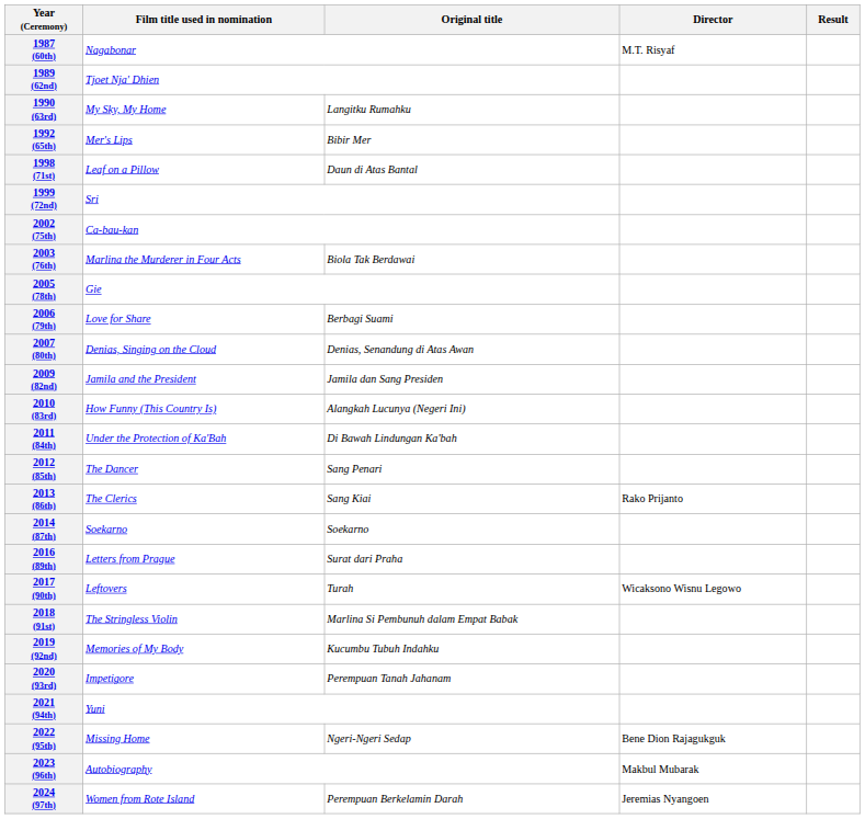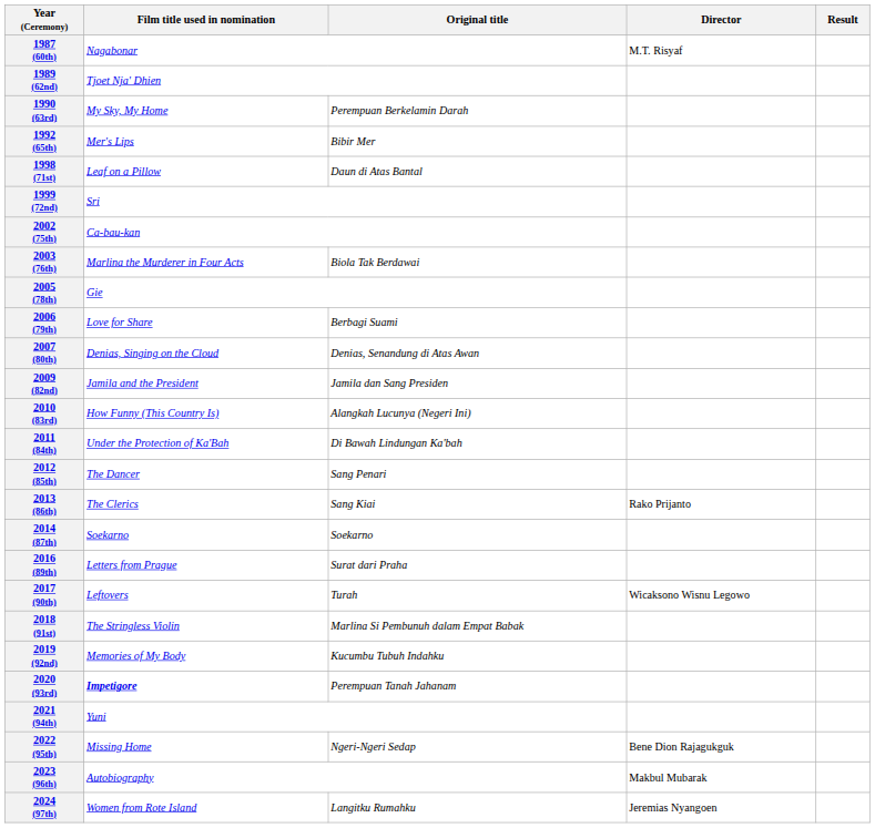1990 (63rd) | Original title: Langitku Rumahku -> Perempuan Berkelamin Darah
2020 (93rd) | Film title used in nomination: normal -> bold
2024 (97th) | Original title: Perempuan Berkelamin Darah -> Langitku Rumahku
